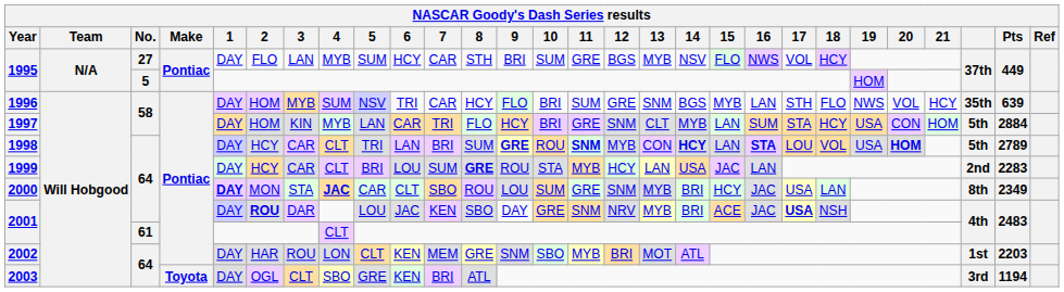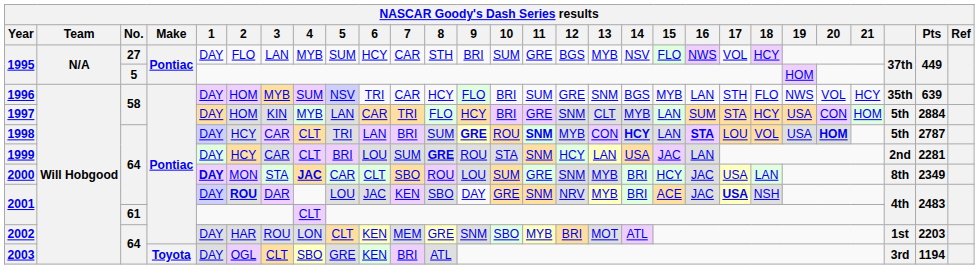1998 | Pts: 2789 -> 2787
1999 | 11: MYB -> SNM
1999 | Pts: 2283 -> 2281
